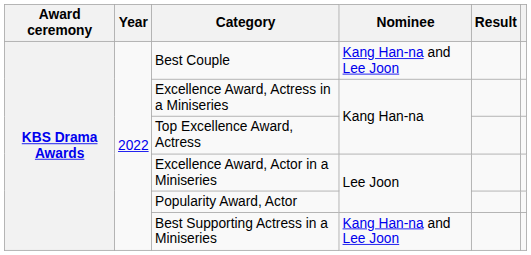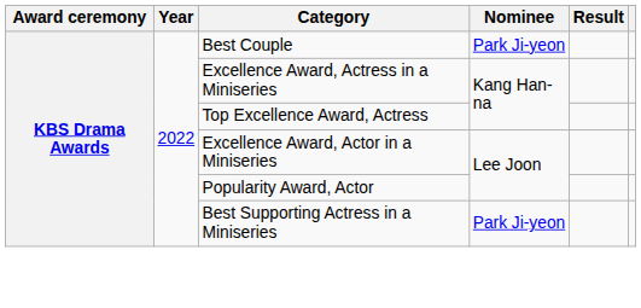Best Couple | Nominee: Kang Han-na and Lee Joon -> Park Ji-yeon
Best Supporting Actress in a Miniseries | Nominee: Kang Han-na and Lee Joon -> Park Ji-yeon
